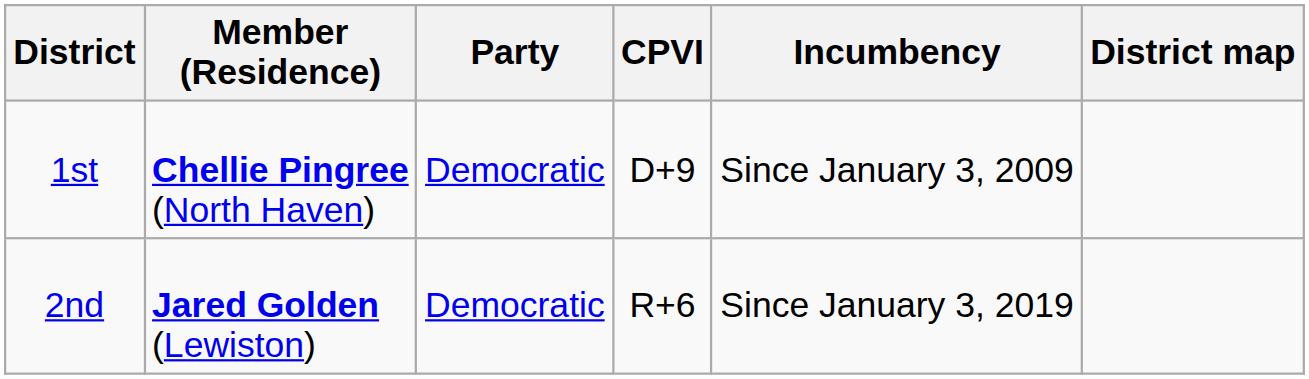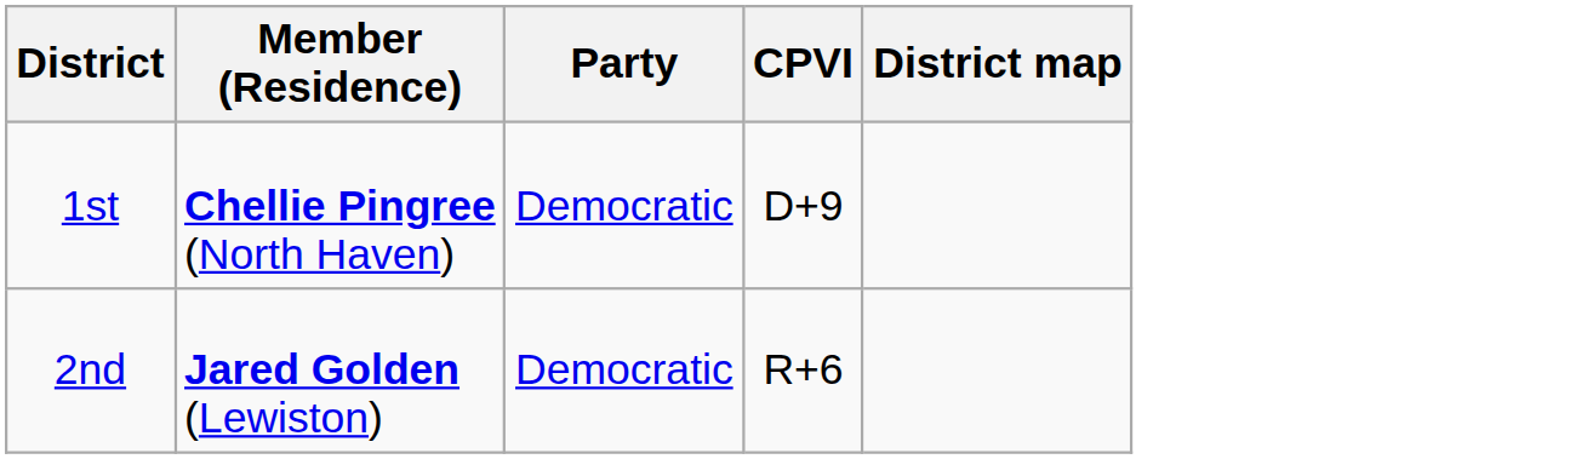- column: Incumbency | Since January 3, 2009 | Since January 3, 2019
